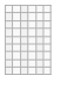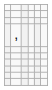+ row: ,
